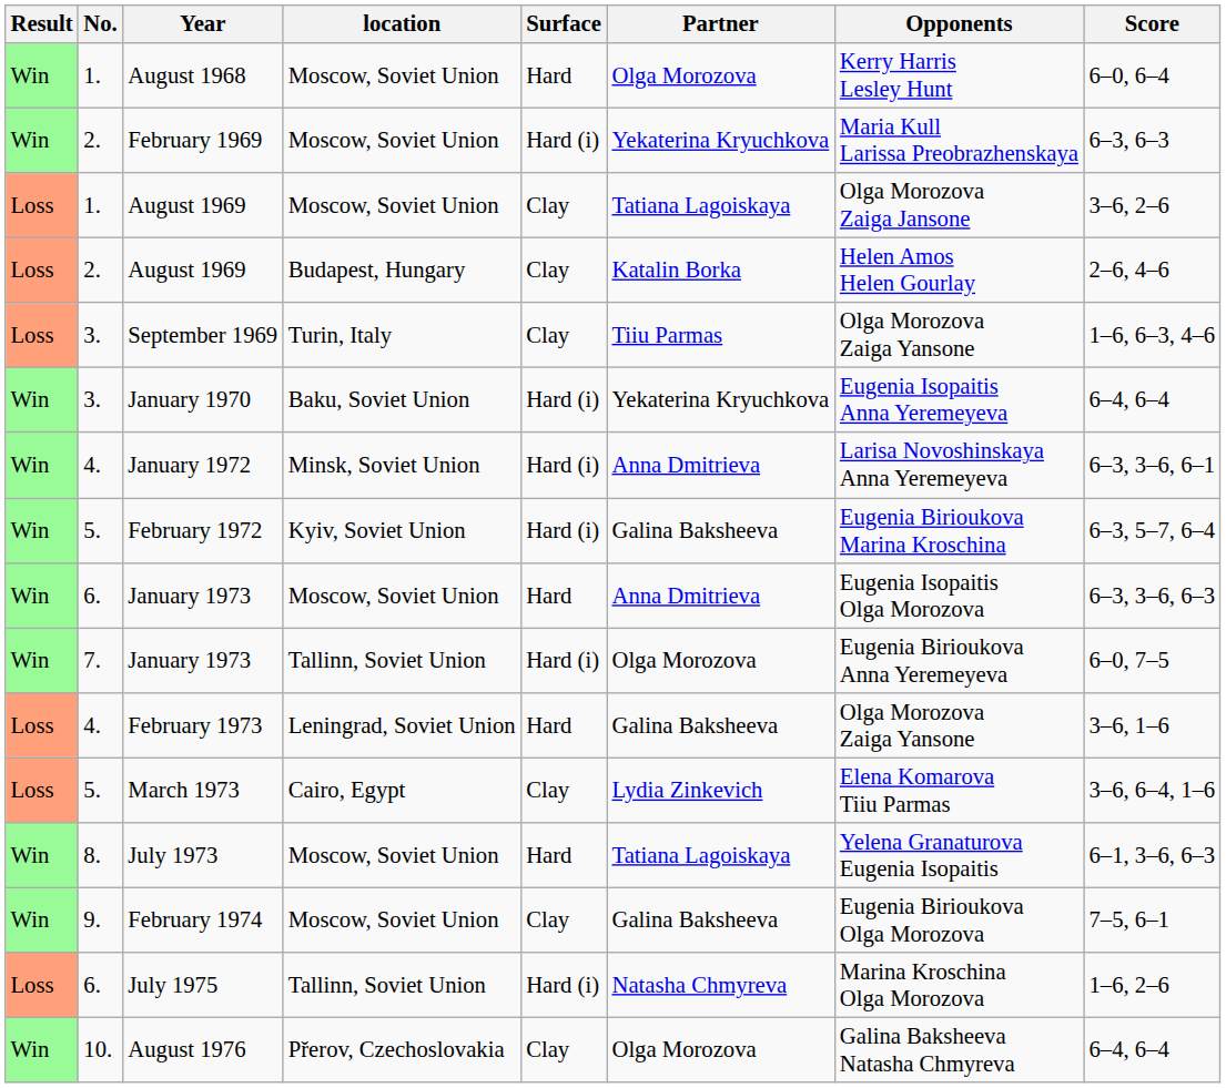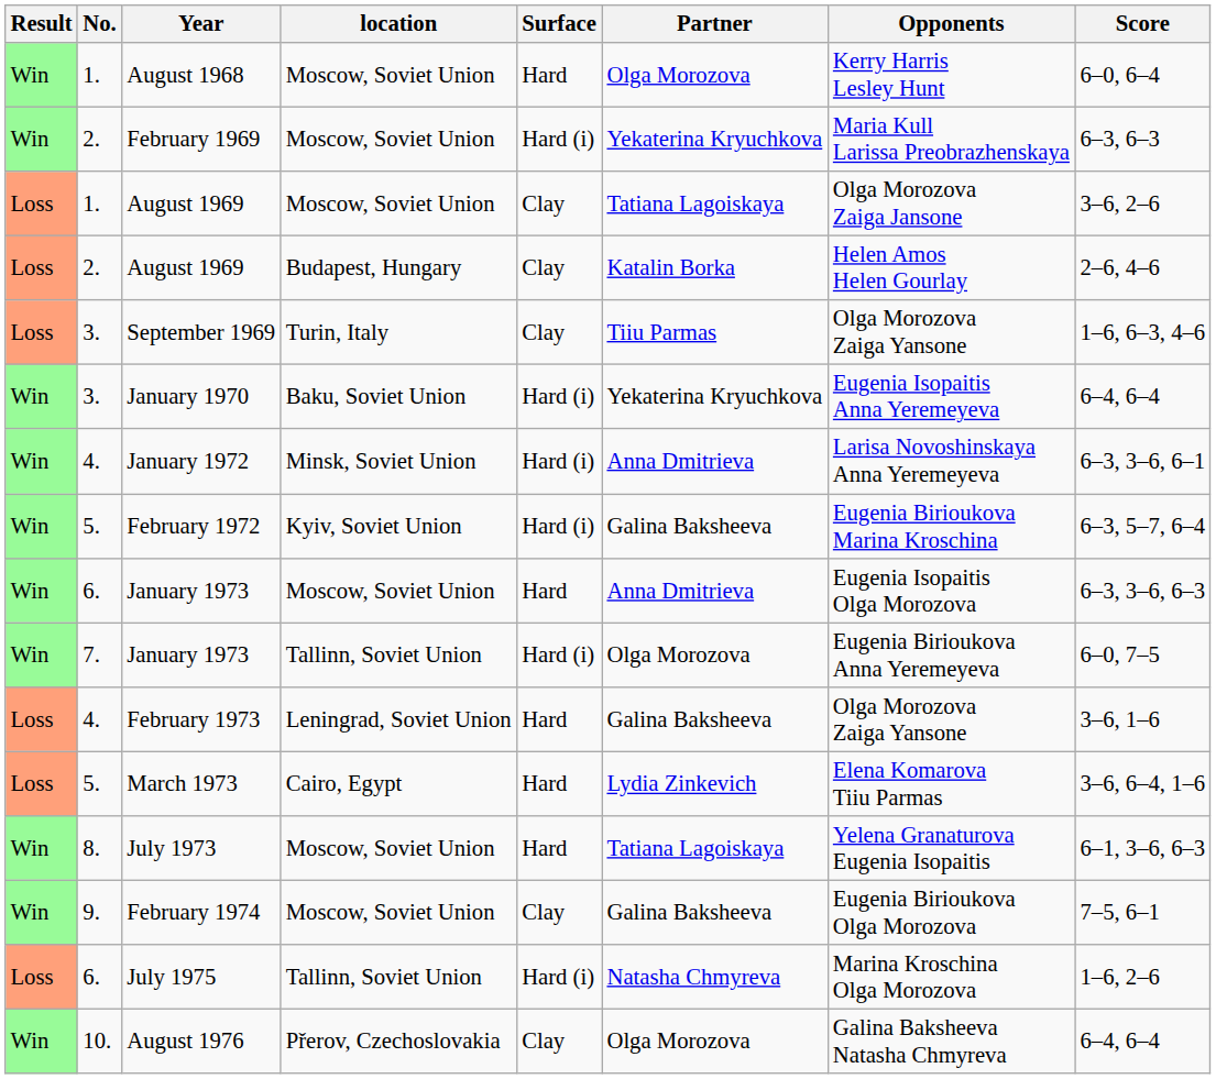March 1973 | Surface: Clay -> Hard
